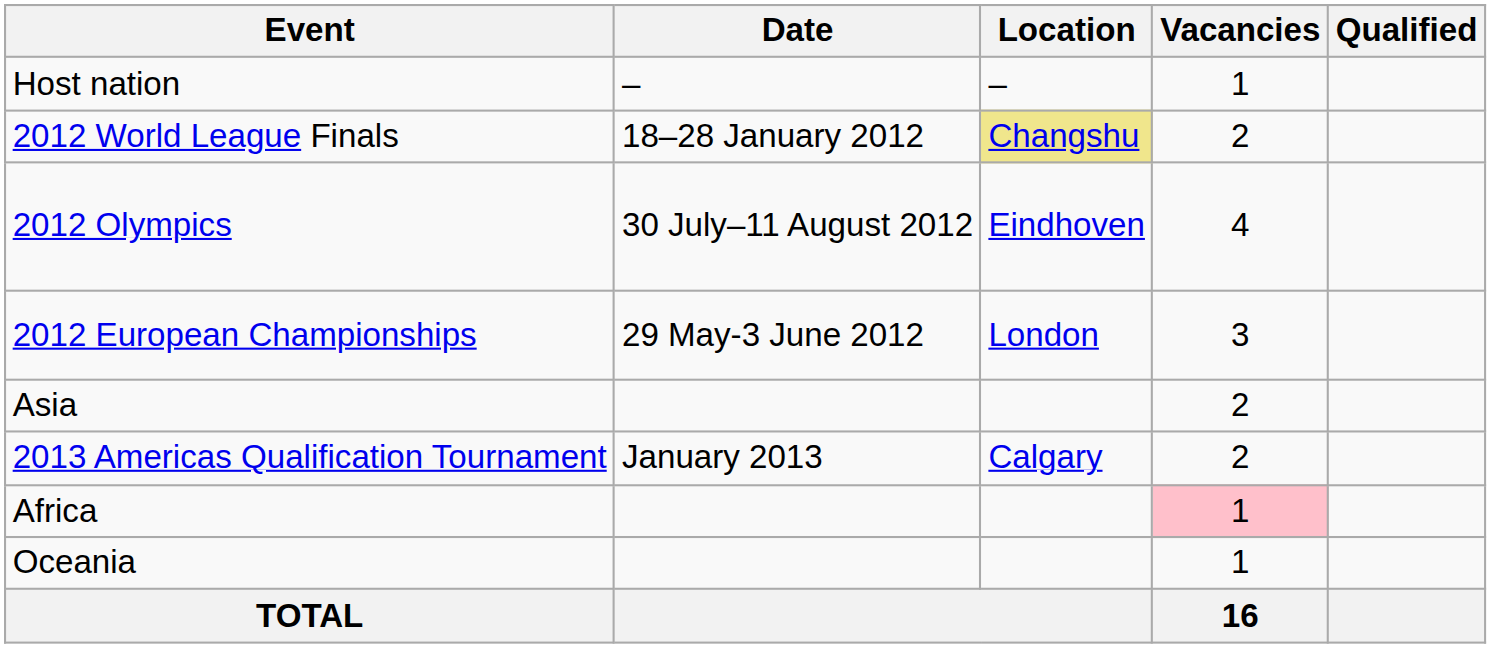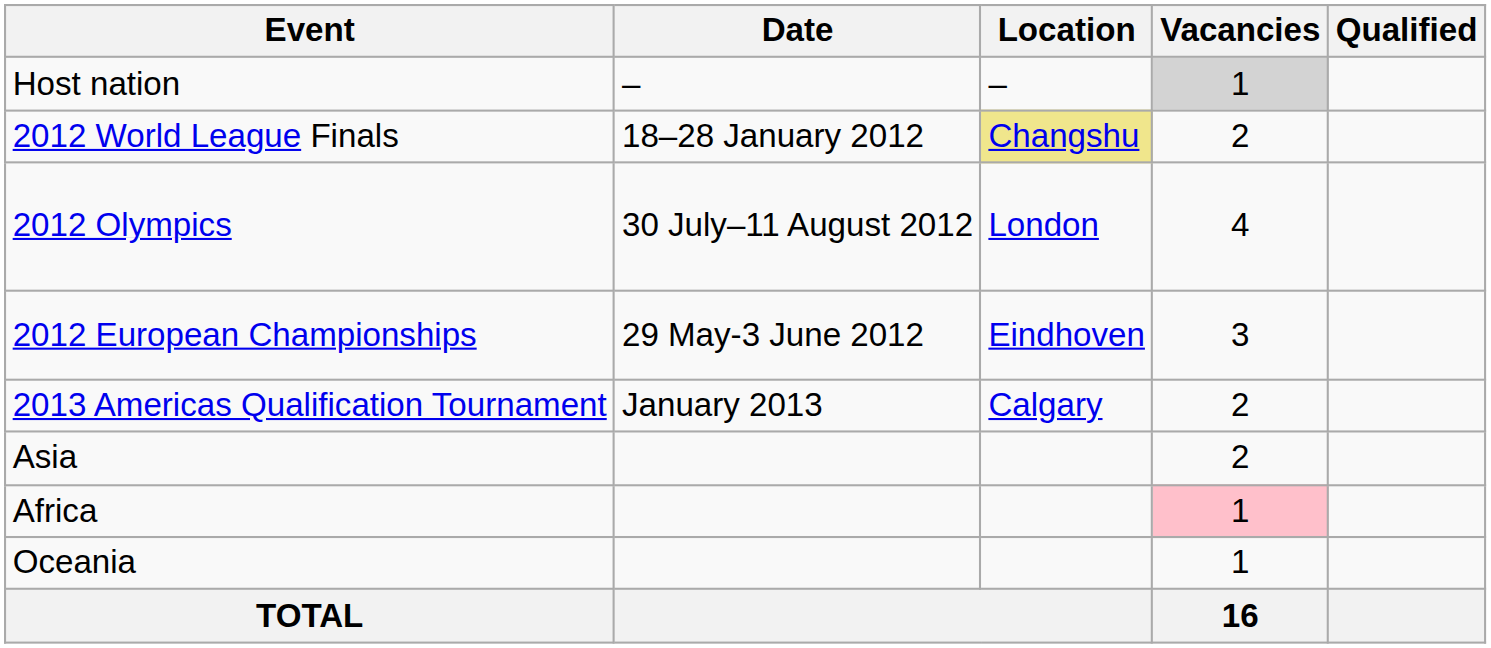Host nation | Vacancies: no background -> lightgrey background
2012 Olympics | Location: Eindhoven -> London
2012 European Championships | Location: London -> Eindhoven
rows swapped: 2013 Americas Qualification Tournament <-> Asia
